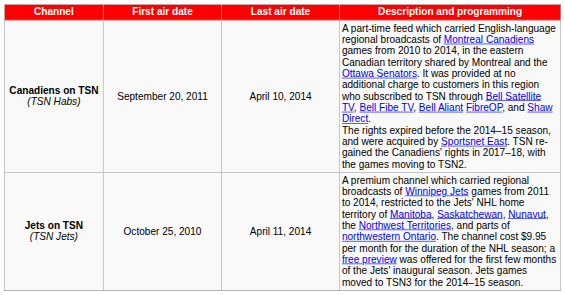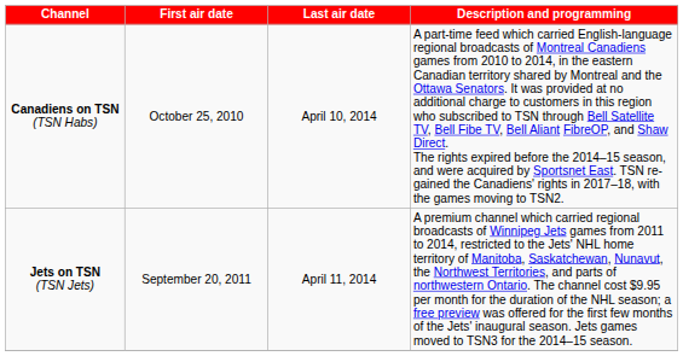Canadiens on TSN (TSN Habs) | First air date: September 20, 2011 -> October 25, 2010
Jets on TSN (TSN Jets) | First air date: October 25, 2010 -> September 20, 2011
